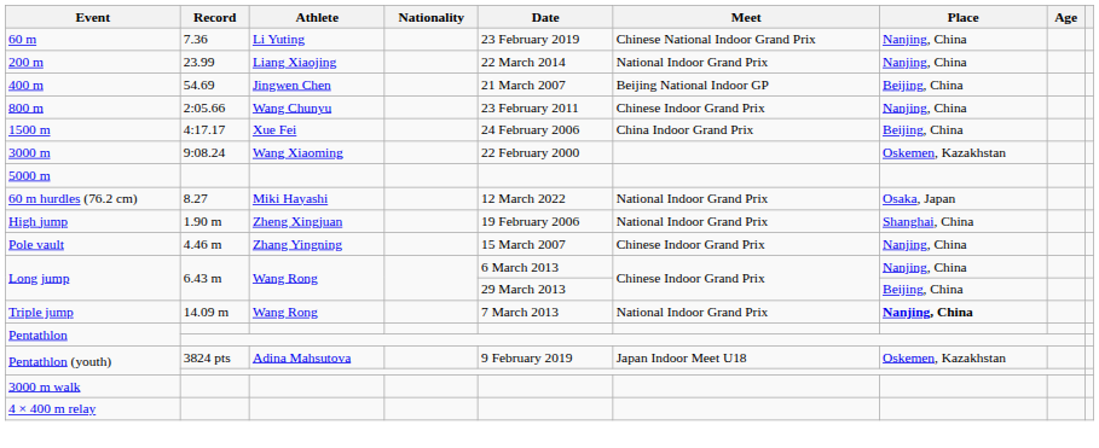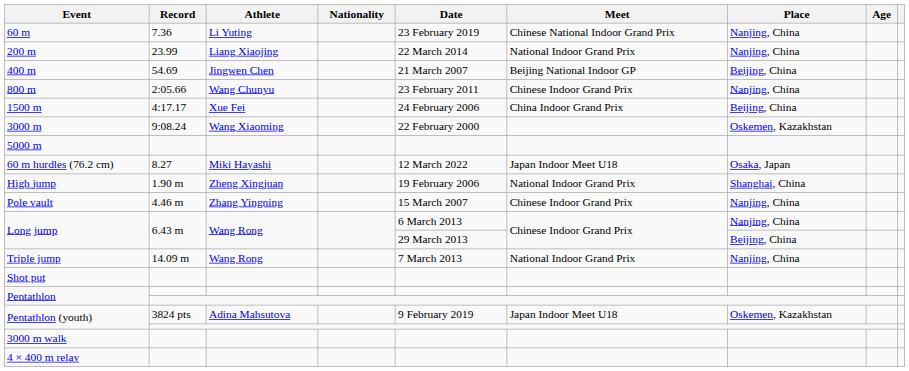60 m hurdles (76.2 cm) | Meet: National Indoor Grand Prix -> Japan Indoor Meet U18
Triple jump | Place: bold -> normal
+ row: Shot put
